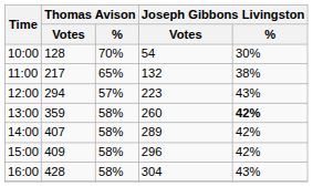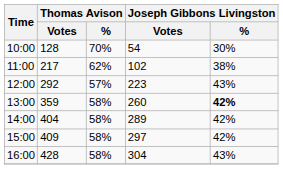11:00 | Thomas Avison / %: 65% -> 62%
11:00 | Joseph Gibbons Livingston / Votes: 132 -> 102
12:00 | Thomas Avison / Votes: 294 -> 292
14:00 | Thomas Avison / Votes: 407 -> 404
15:00 | Joseph Gibbons Livingston / Votes: 296 -> 297
